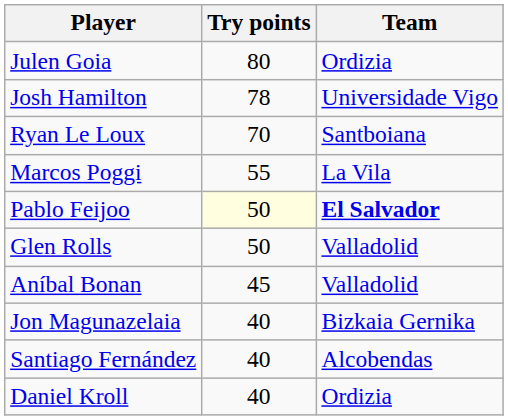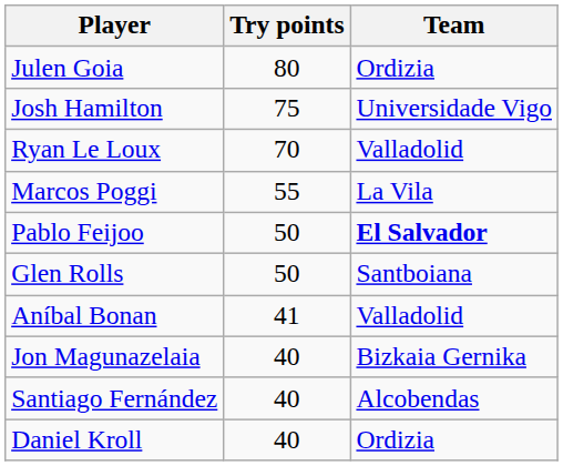Josh Hamilton | Try points: 78 -> 75
Ryan Le Loux | Team: Santboiana -> Valladolid
Pablo Feijoo | Try points: lightyellow background -> no background
Glen Rolls | Team: Valladolid -> Santboiana
Aníbal Bonan | Try points: 45 -> 41
